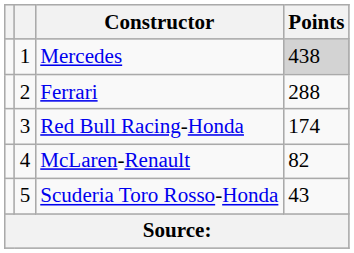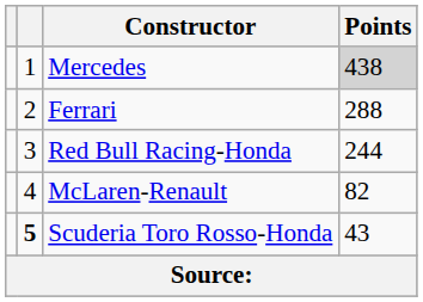Red Bull Racing-Honda | Points: 174 -> 244
Scuderia Toro Rosso-Honda | column 2: normal -> bold
